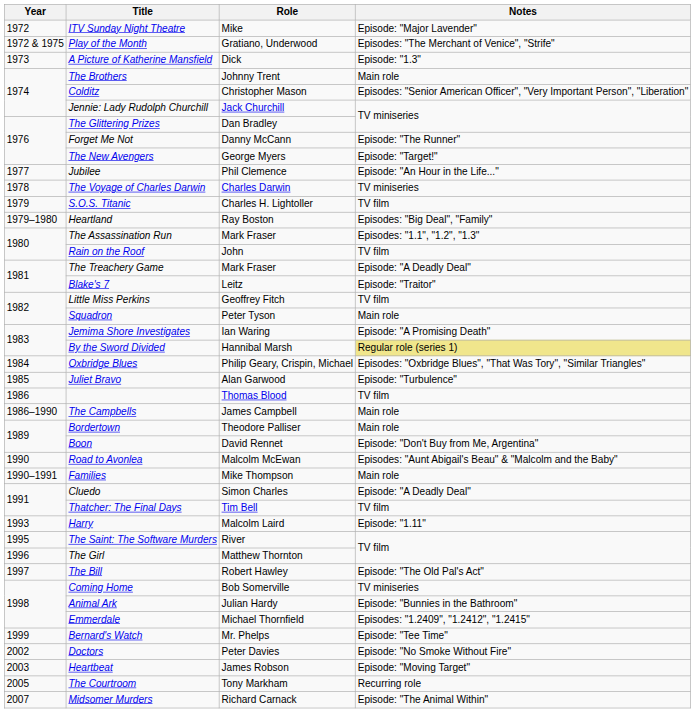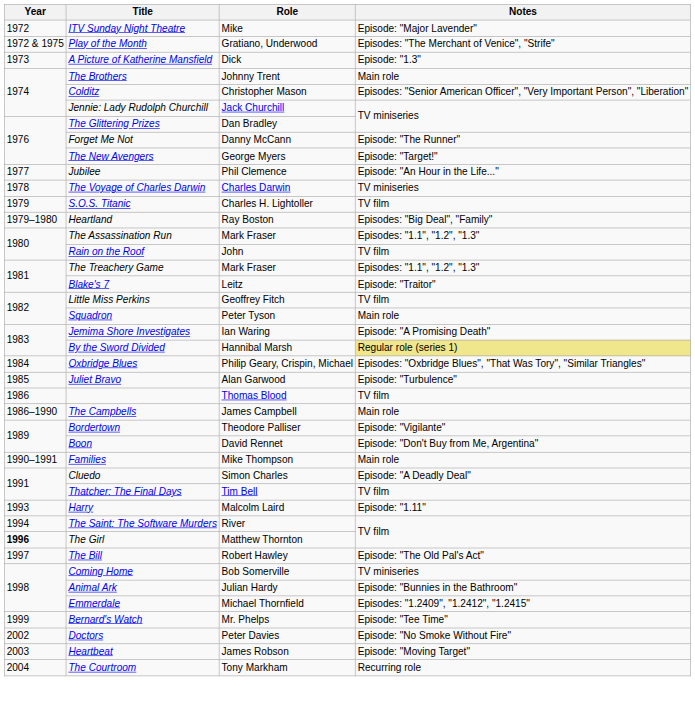The Treachery Game | Notes: Episode: "A Deadly Deal" -> Episodes: "1.1", "1.2", "1.3"
Bordertown | Notes: Main role -> Episode: "Vigilante"
- row: 1990 | Road to Avonlea | Malcolm McEwan | Episodes: "Aunt Abigail's Beau" & "Malcolm and the Baby"
The Saint: The Software Murders | Year: 1995 -> 1994
The Girl | Year: normal -> bold
The Courtroom | Year: 2005 -> 2004
- row: 2007 | Midsomer Murders | Richard Carnack | Episode: "The Animal Within"
